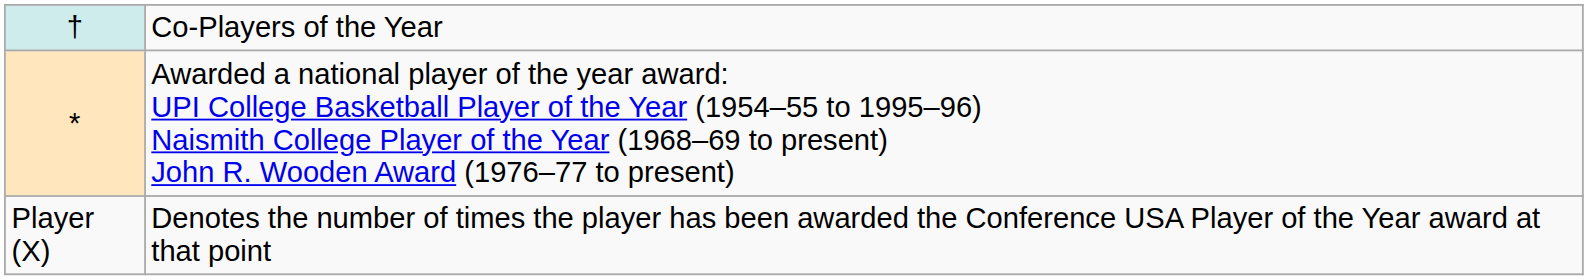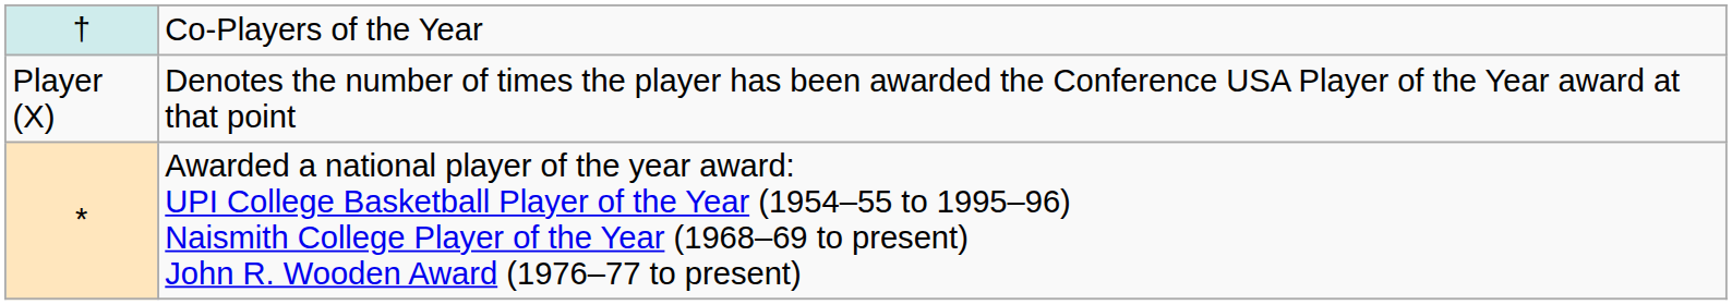rows swapped: * <-> Player (X)
